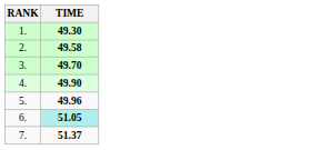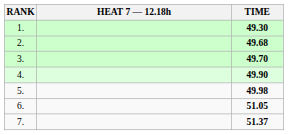+ column: HEAT 7 — 12.18h
2. | TIME: 49.58 -> 49.68
5. | TIME: 49.96 -> 49.98
6. | TIME: paleturquoise background -> no background
